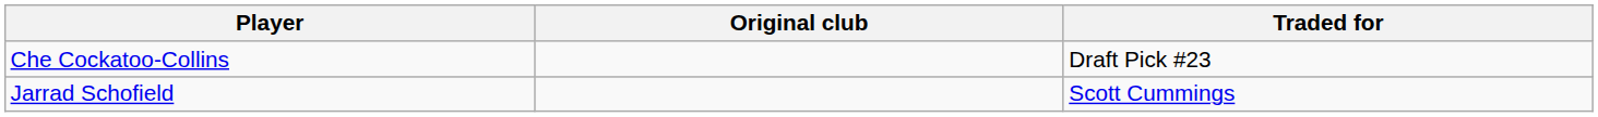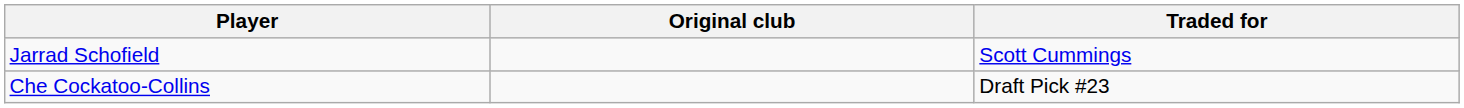rows swapped: Che Cockatoo-Collins <-> Jarrad Schofield
